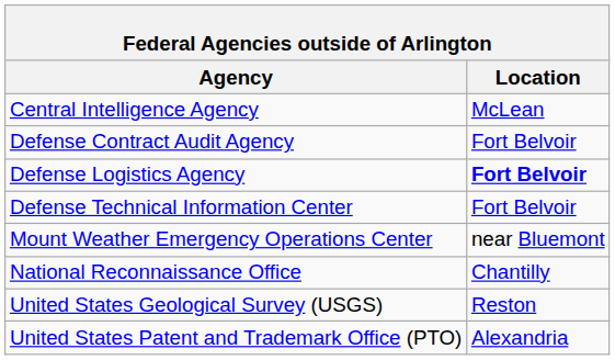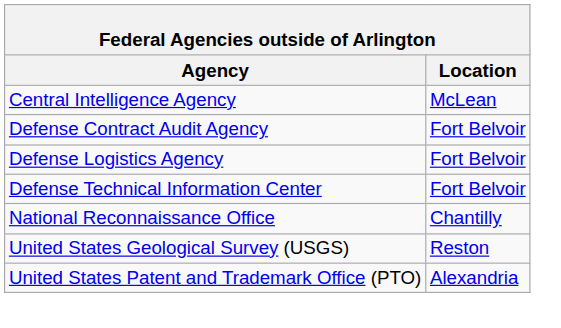Defense Logistics Agency | Location: bold -> normal
- row: Mount Weather Emergency Operations Center | near Bluemont
